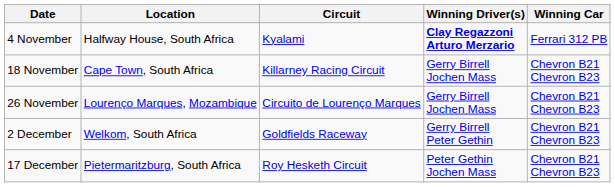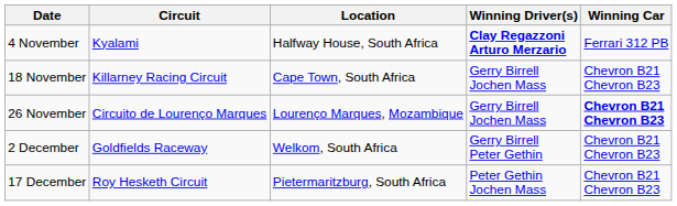columns swapped: Circuit <-> Location
26 November | Winning Car: normal -> bold
